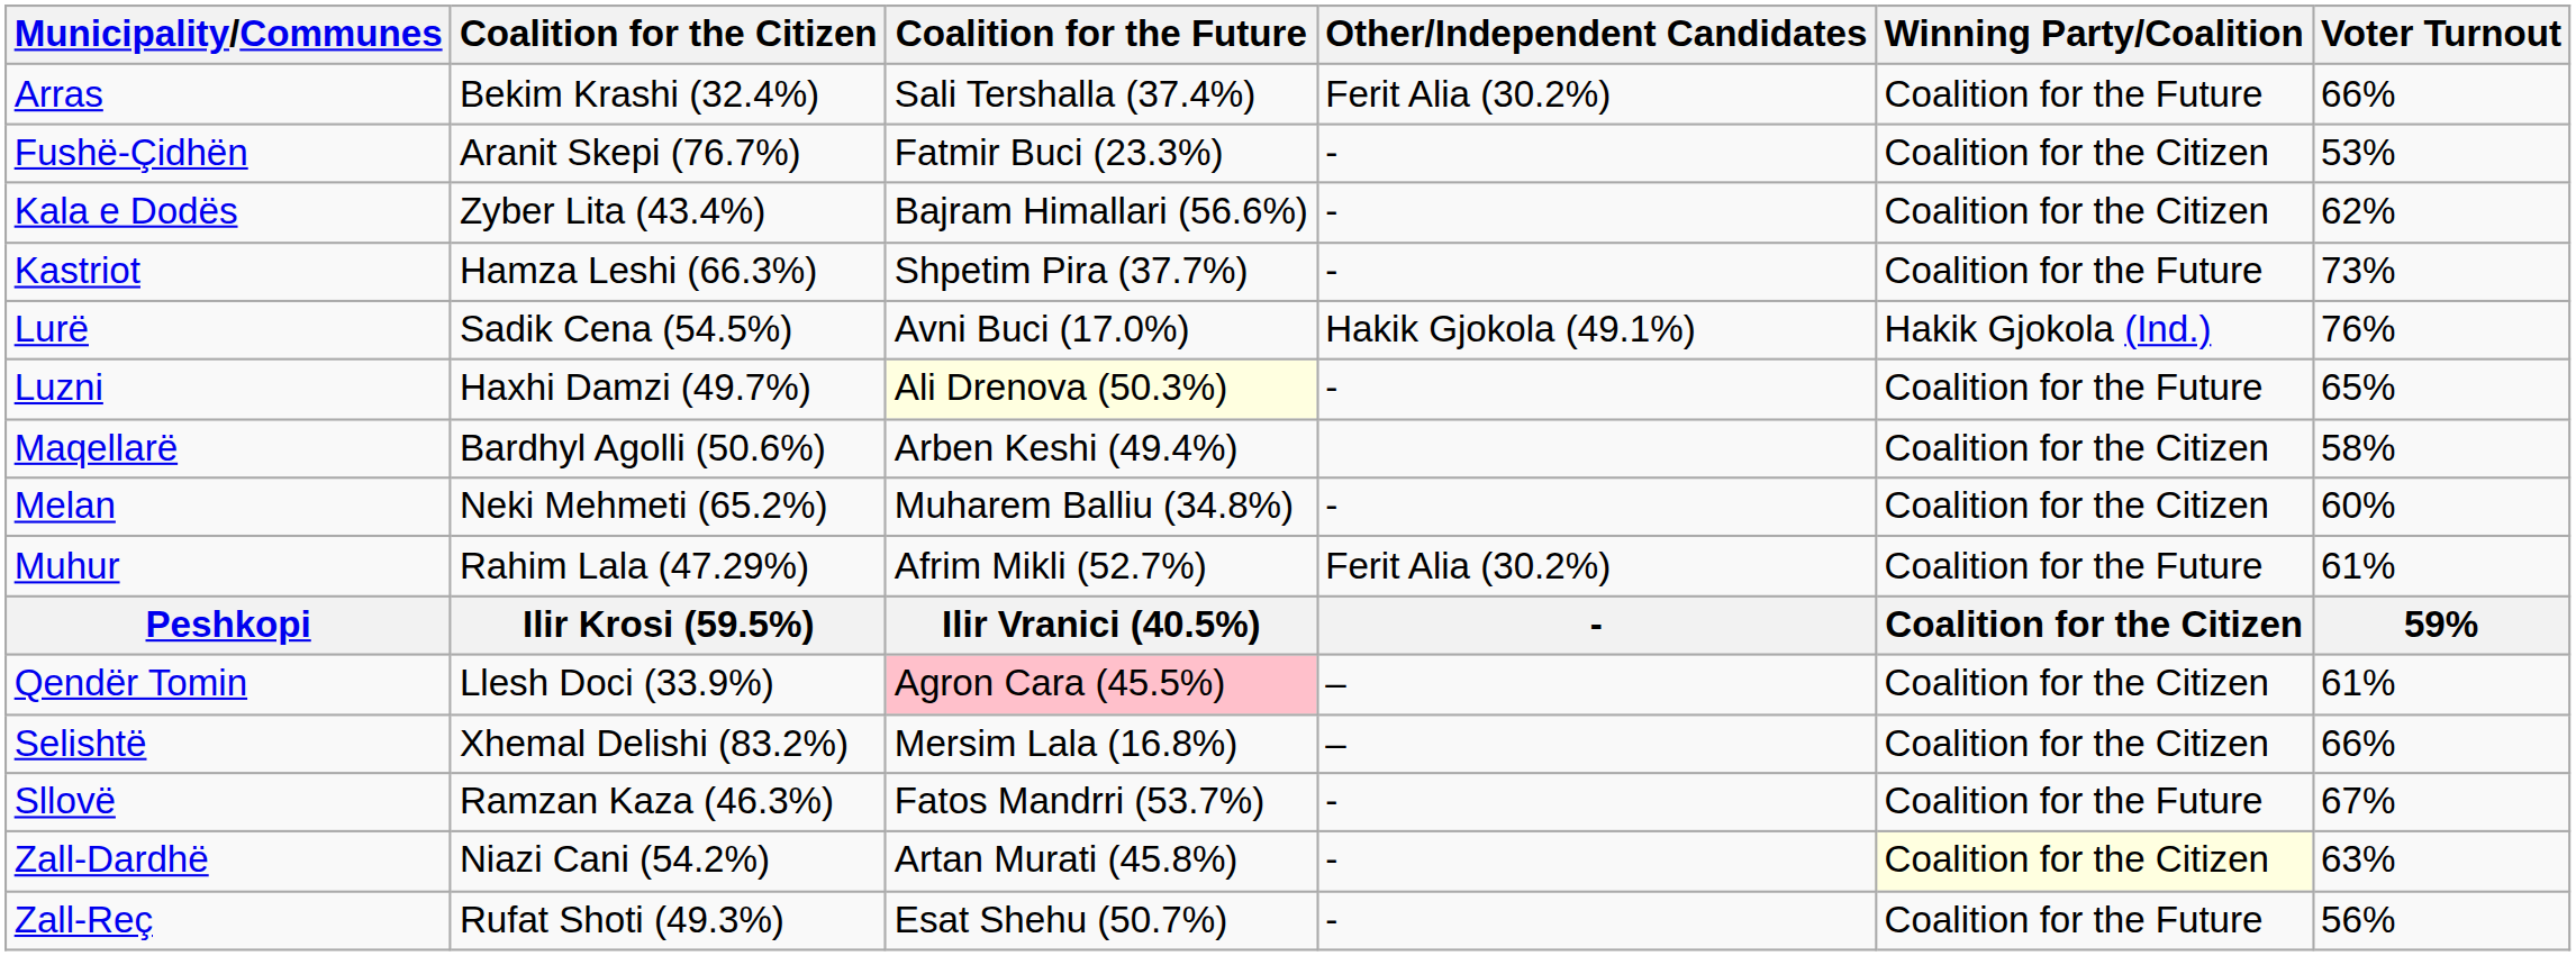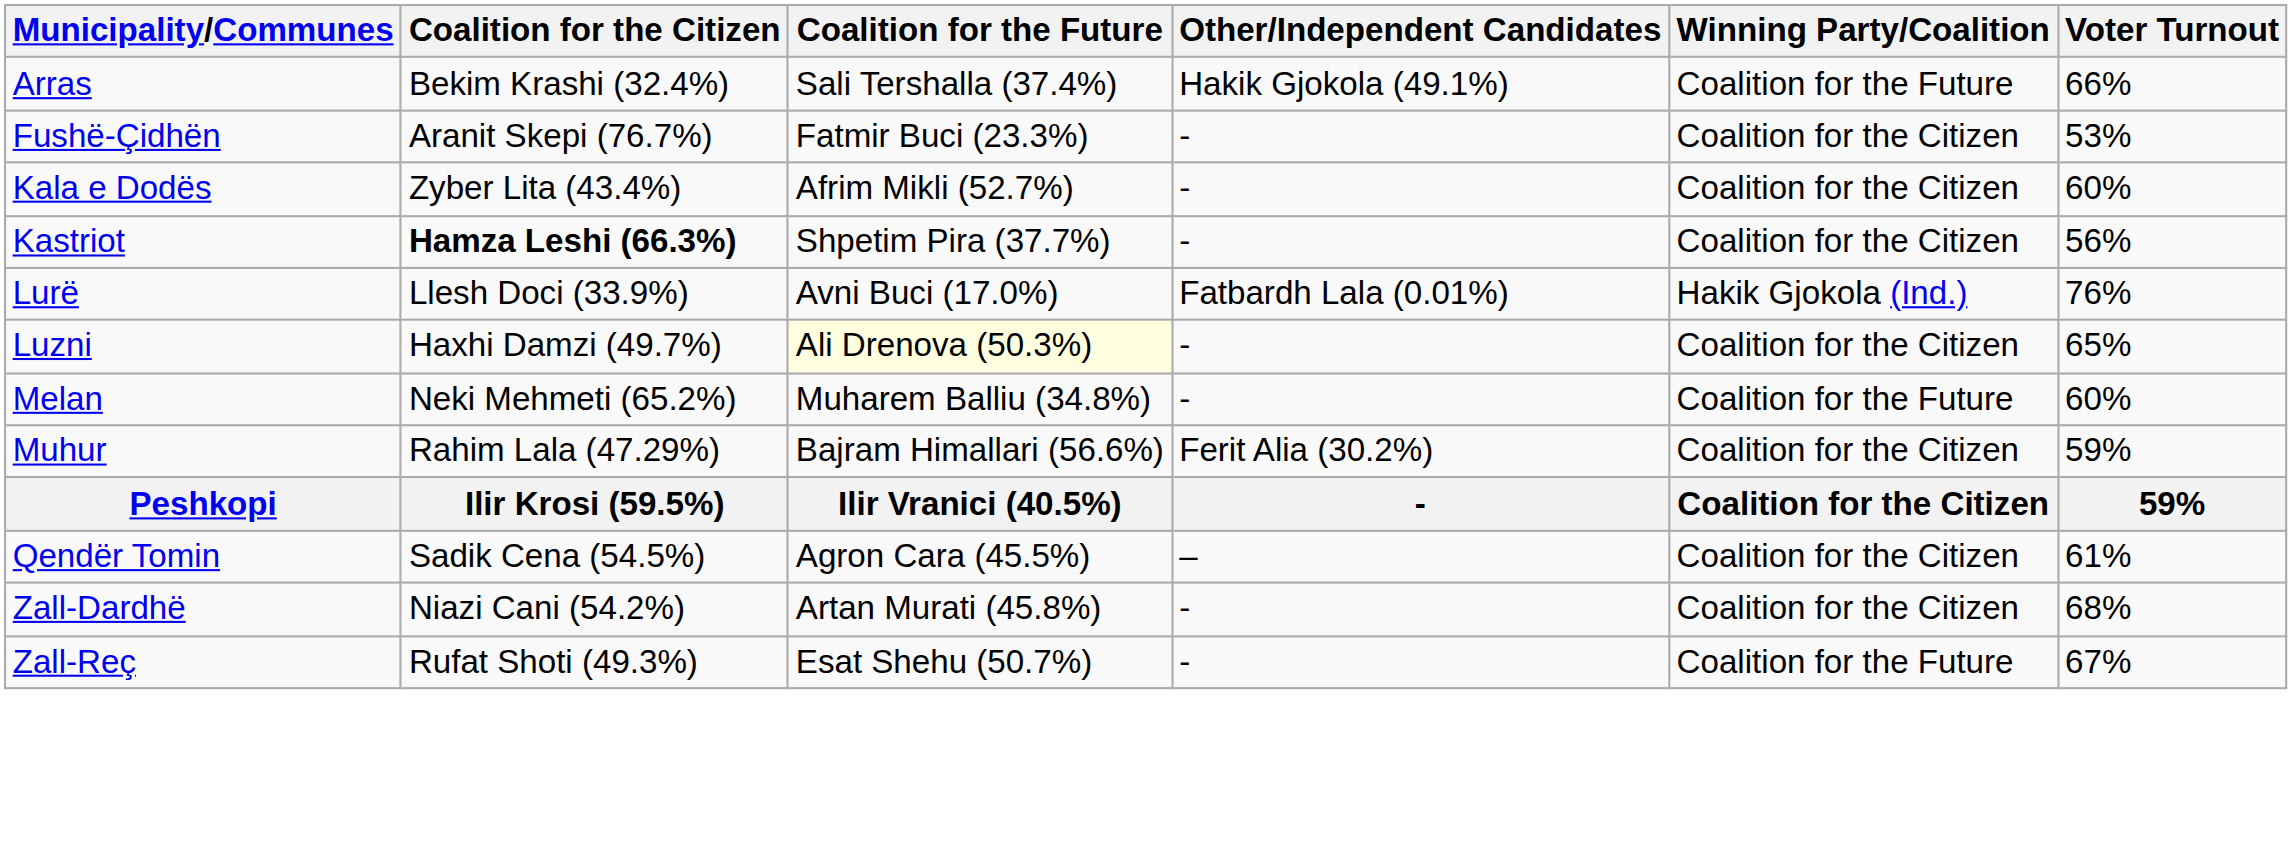Arras | Other/Independent Candidates: Ferit Alia (30.2%) -> Hakik Gjokola (49.1%)
Kala e Dodës | Coalition for the Future: Bajram Himallari (56.6%) -> Afrim Mikli (52.7%)
Kala e Dodës | Voter Turnout: 62% -> 60%
Kastriot | Coalition for the Citizen: normal -> bold
Kastriot | Winning Party/Coalition: Coalition for the Future -> Coalition for the Citizen
Kastriot | Voter Turnout: 73% -> 56%
Lurë | Coalition for the Citizen: Sadik Cena (54.5%) -> Llesh Doci (33.9%)
Lurë | Other/Independent Candidates: Hakik Gjokola (49.1%) -> Fatbardh Lala (0.01%)
Luzni | Winning Party/Coalition: Coalition for the Future -> Coalition for the Citizen
- row: Maqellarë | Bardhyl Agolli (50.6%) | Arben Keshi (49.4%) | Coalition for the Citizen | 58%
Melan | Winning Party/Coalition: Coalition for the Citizen -> Coalition for the Future
Muhur | Coalition for the Future: Afrim Mikli (52.7%) -> Bajram Himallari (56.6%)
Muhur | Winning Party/Coalition: Coalition for the Future -> Coalition for the Citizen
Muhur | Voter Turnout: 61% -> 59%
Qendër Tomin | Coalition for the Citizen: Llesh Doci (33.9%) -> Sadik Cena (54.5%)
Qendër Tomin | Coalition for the Future: pink background -> no background
- row: Selishtë | Xhemal Delishi (83.2%) | Mersim Lala (16.8%) | – | Coalition for the Citizen | 66%
- row: Sllovë | Ramzan Kaza (46.3%) | Fatos Mandrri (53.7%) | - | Coalition for the Future | 67%
Zall-Dardhë | Winning Party/Coalition: lightyellow background -> no background
Zall-Dardhë | Voter Turnout: 63% -> 68%
Zall-Reç | Voter Turnout: 56% -> 67%
